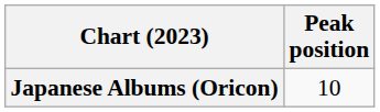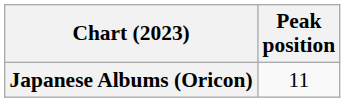Japanese Albums (Oricon) | Peak position: 10 -> 11
